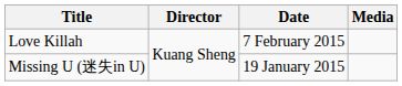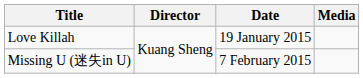Love Killah | Date: 7 February 2015 -> 19 January 2015
Missing U (迷失in U) | Date: 19 January 2015 -> 7 February 2015
